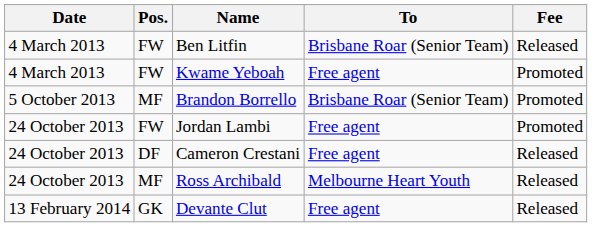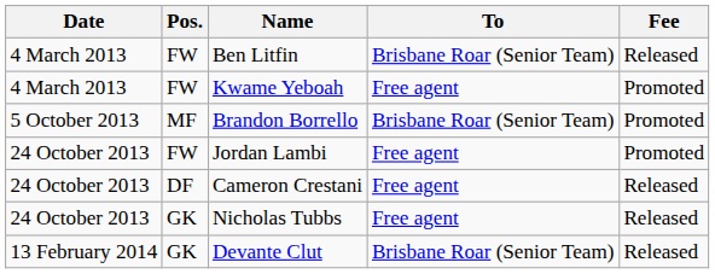- row: 24 October 2013 | MF | Ross Archibald | Melbourne Heart Youth | Released
+ row: 24 October 2013 | GK | Nicholas Tubbs | Free agent | Released
Devante Clut | To: Free agent -> Brisbane Roar (Senior Team)
